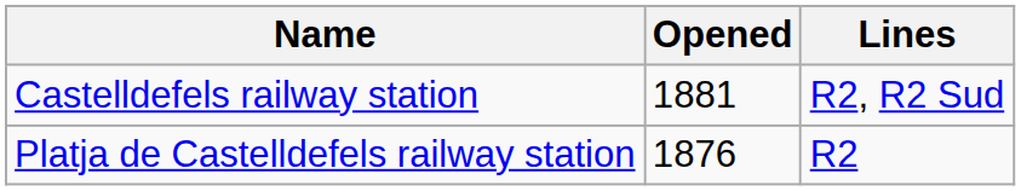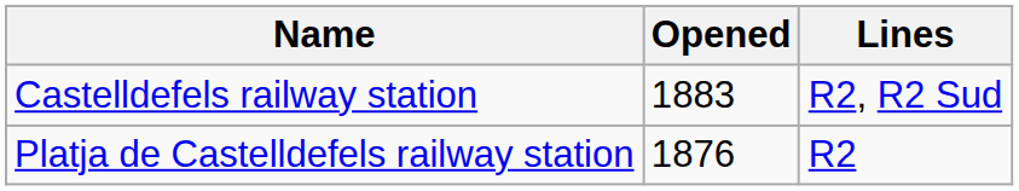Castelldefels railway station | Opened: 1881 -> 1883
